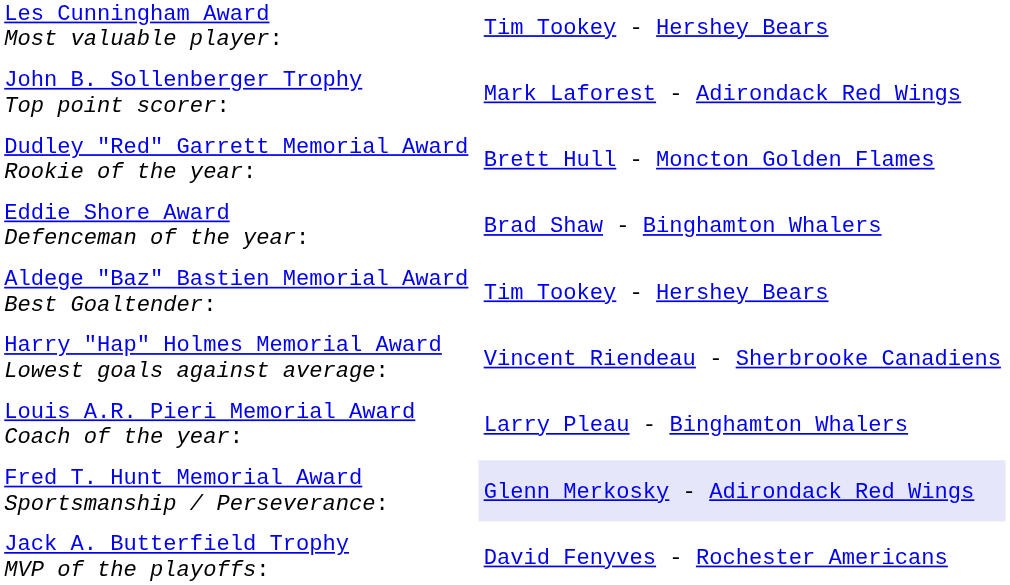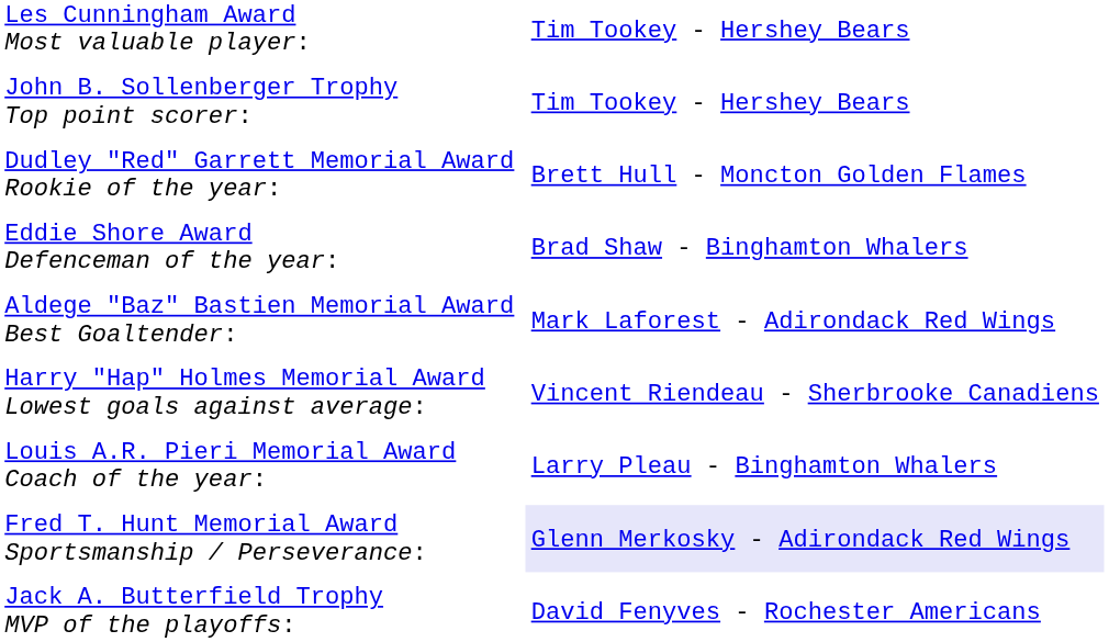John B. Sollenberger Trophy Top point scorer: | column 2: Mark Laforest - Adirondack Red Wings -> Tim Tookey - Hershey Bears
Aldege "Baz" Bastien Memorial Award Best Goaltender: | column 2: Tim Tookey - Hershey Bears -> Mark Laforest - Adirondack Red Wings
